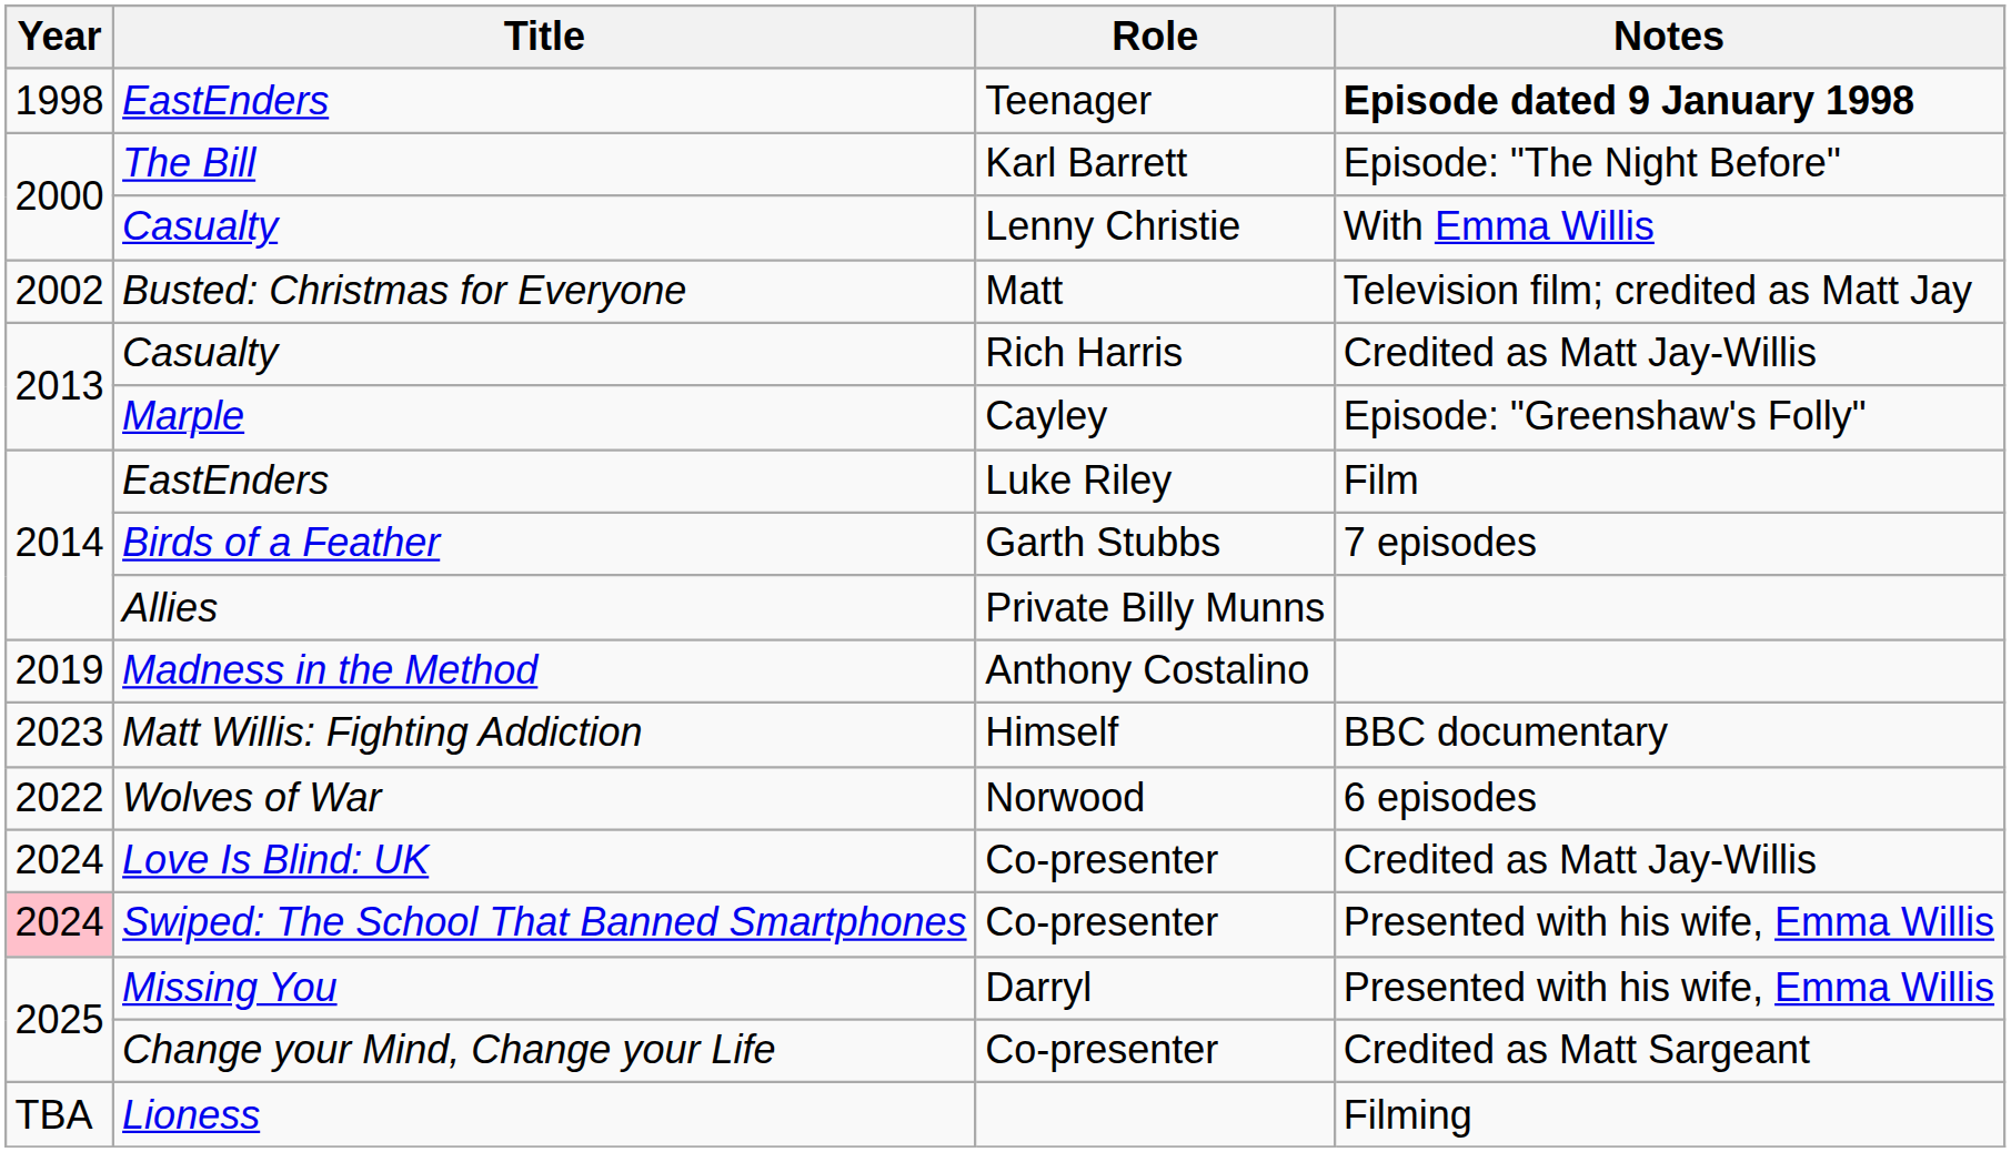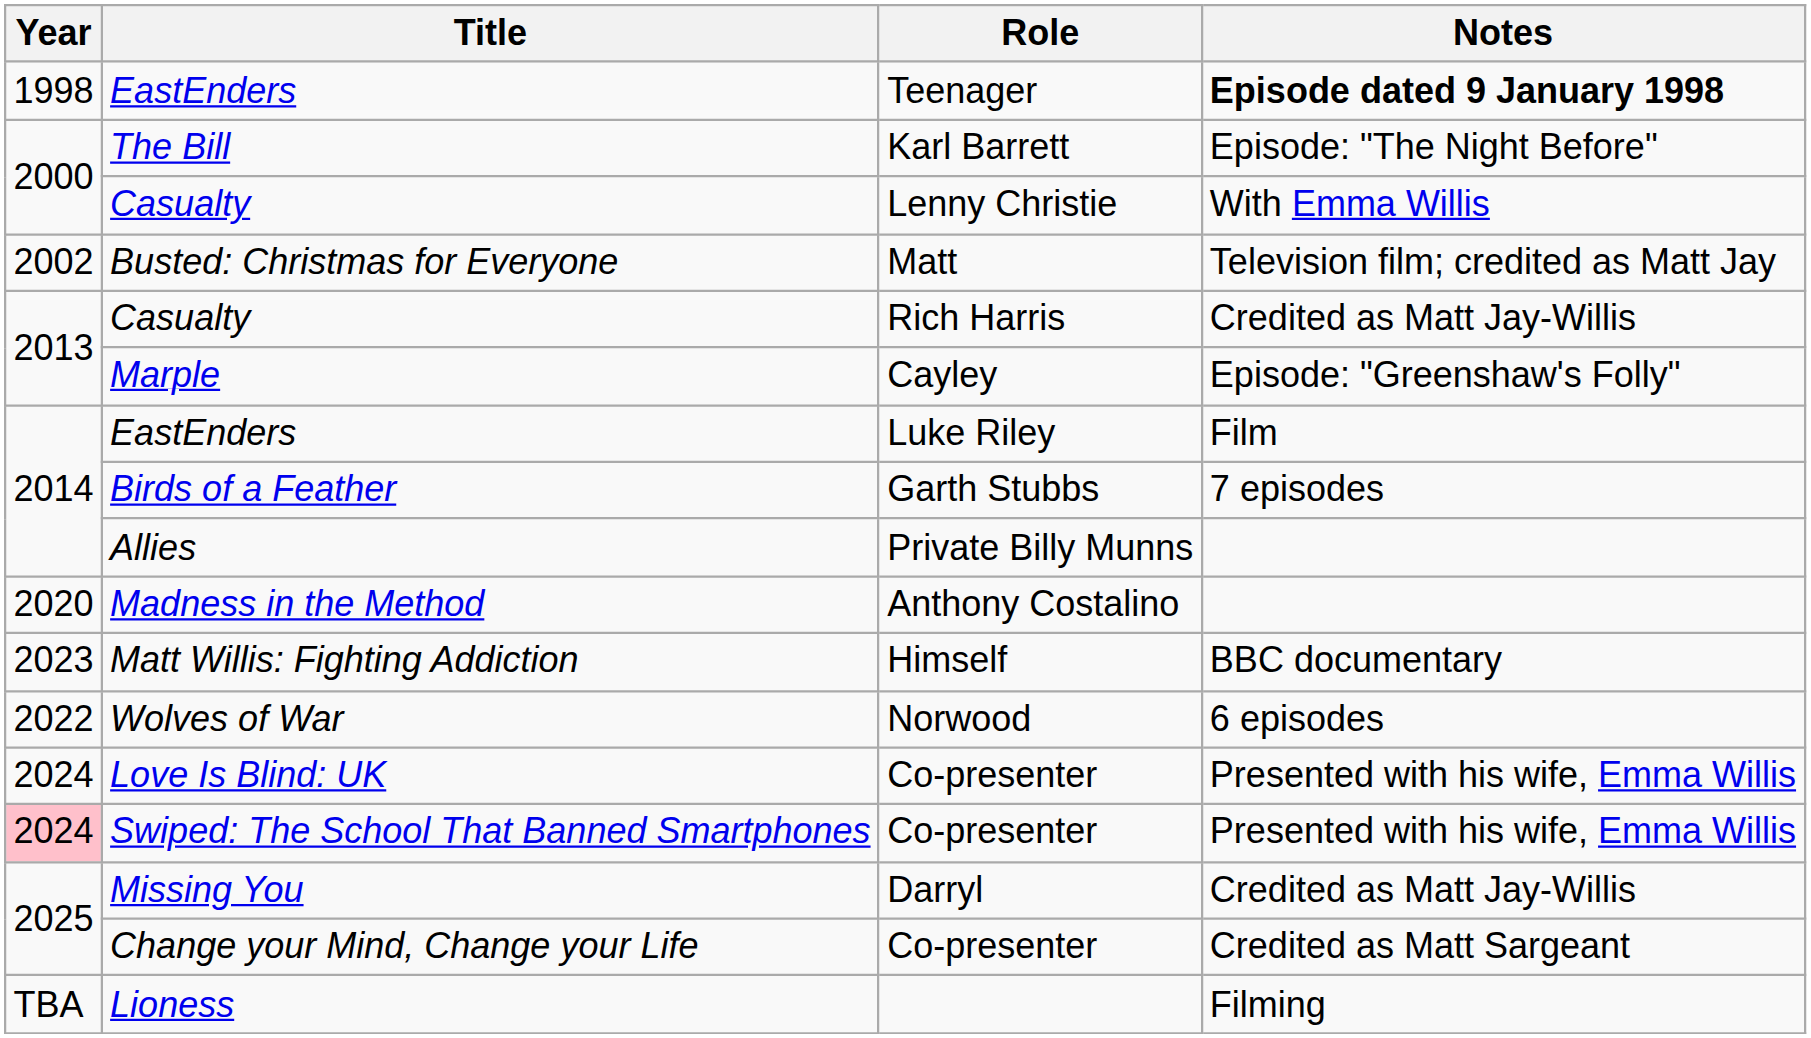Madness in the Method | Year: 2019 -> 2020
Love Is Blind: UK | Notes: Credited as Matt Jay-Willis -> Presented with his wife, Emma Willis
Missing You | Notes: Presented with his wife, Emma Willis -> Credited as Matt Jay-Willis
